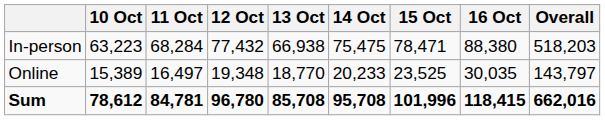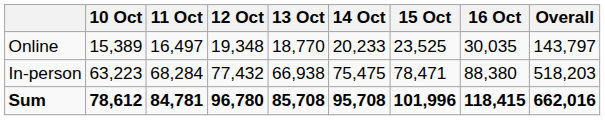rows swapped: In-person <-> Online
